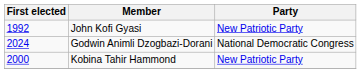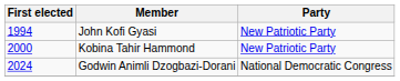John Kofi Gyasi | First elected: 1992 -> 1994
rows swapped: Kobina Tahir Hammond <-> Godwin Animli Dzogbazi-Dorani
